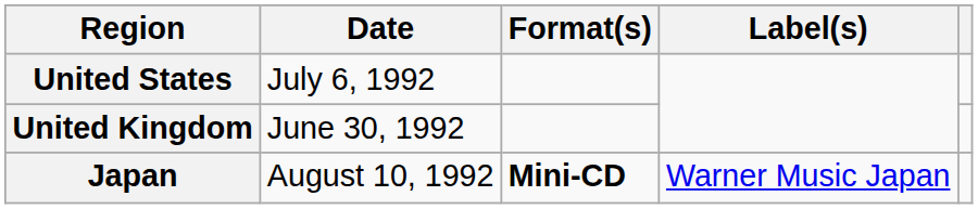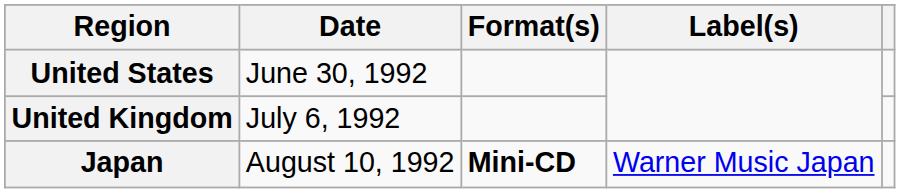United States | Date: July 6, 1992 -> June 30, 1992
United Kingdom | Date: June 30, 1992 -> July 6, 1992
